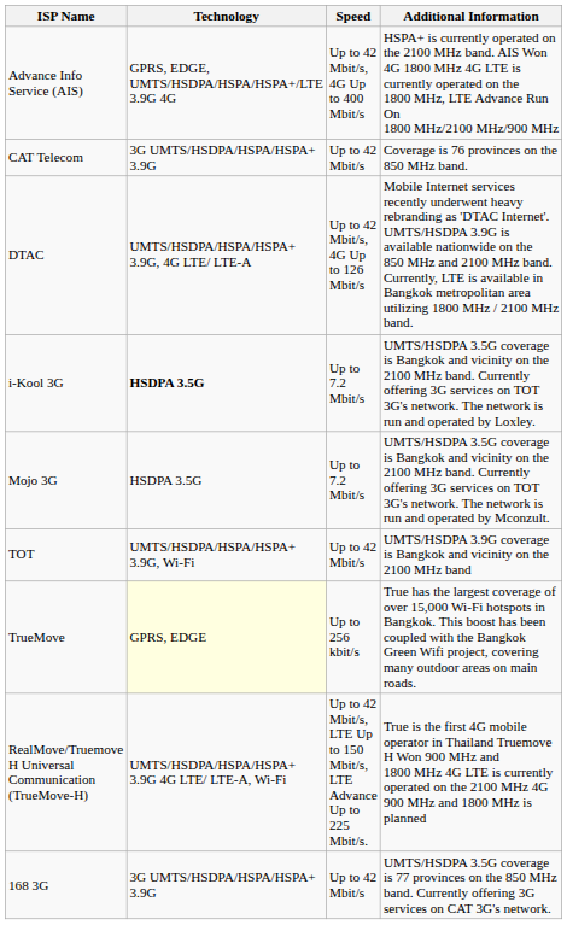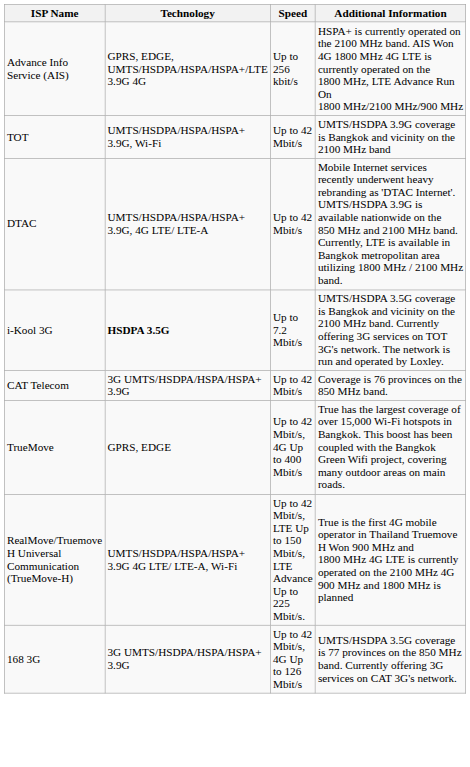Advance Info Service (AIS) | Speed: Up to 42 Mbit/s, 4G Up to 400 Mbit/s -> Up to 256 kbit/s
rows swapped: CAT Telecom <-> TOT
DTAC | Speed: Up to 42 Mbit/s, 4G Up to 126 Mbit/s -> Up to 42 Mbit/s
- row: Mojo 3G | HSDPA 3.5G | Up to 7.2 Mbit/s | UMTS/HSDPA 3.5G coverage is Bangkok and vicinity on the 2100 MHz band. Currently offering 3G services on TOT 3G's network. The network is run and operated by Mconzult.
TrueMove | Technology: lightyellow background -> no background
TrueMove | Speed: Up to 256 kbit/s -> Up to 42 Mbit/s, 4G Up to 400 Mbit/s
168 3G | Speed: Up to 42 Mbit/s -> Up to 42 Mbit/s, 4G Up to 126 Mbit/s
